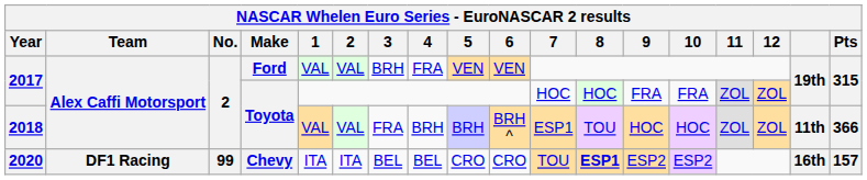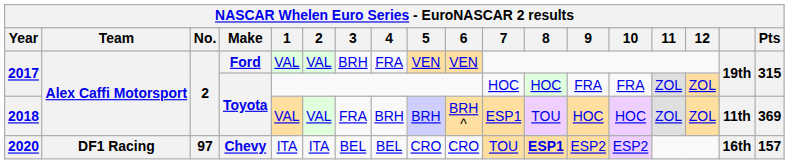2018 | Pts: 366 -> 369
2020 | No.: 99 -> 97
